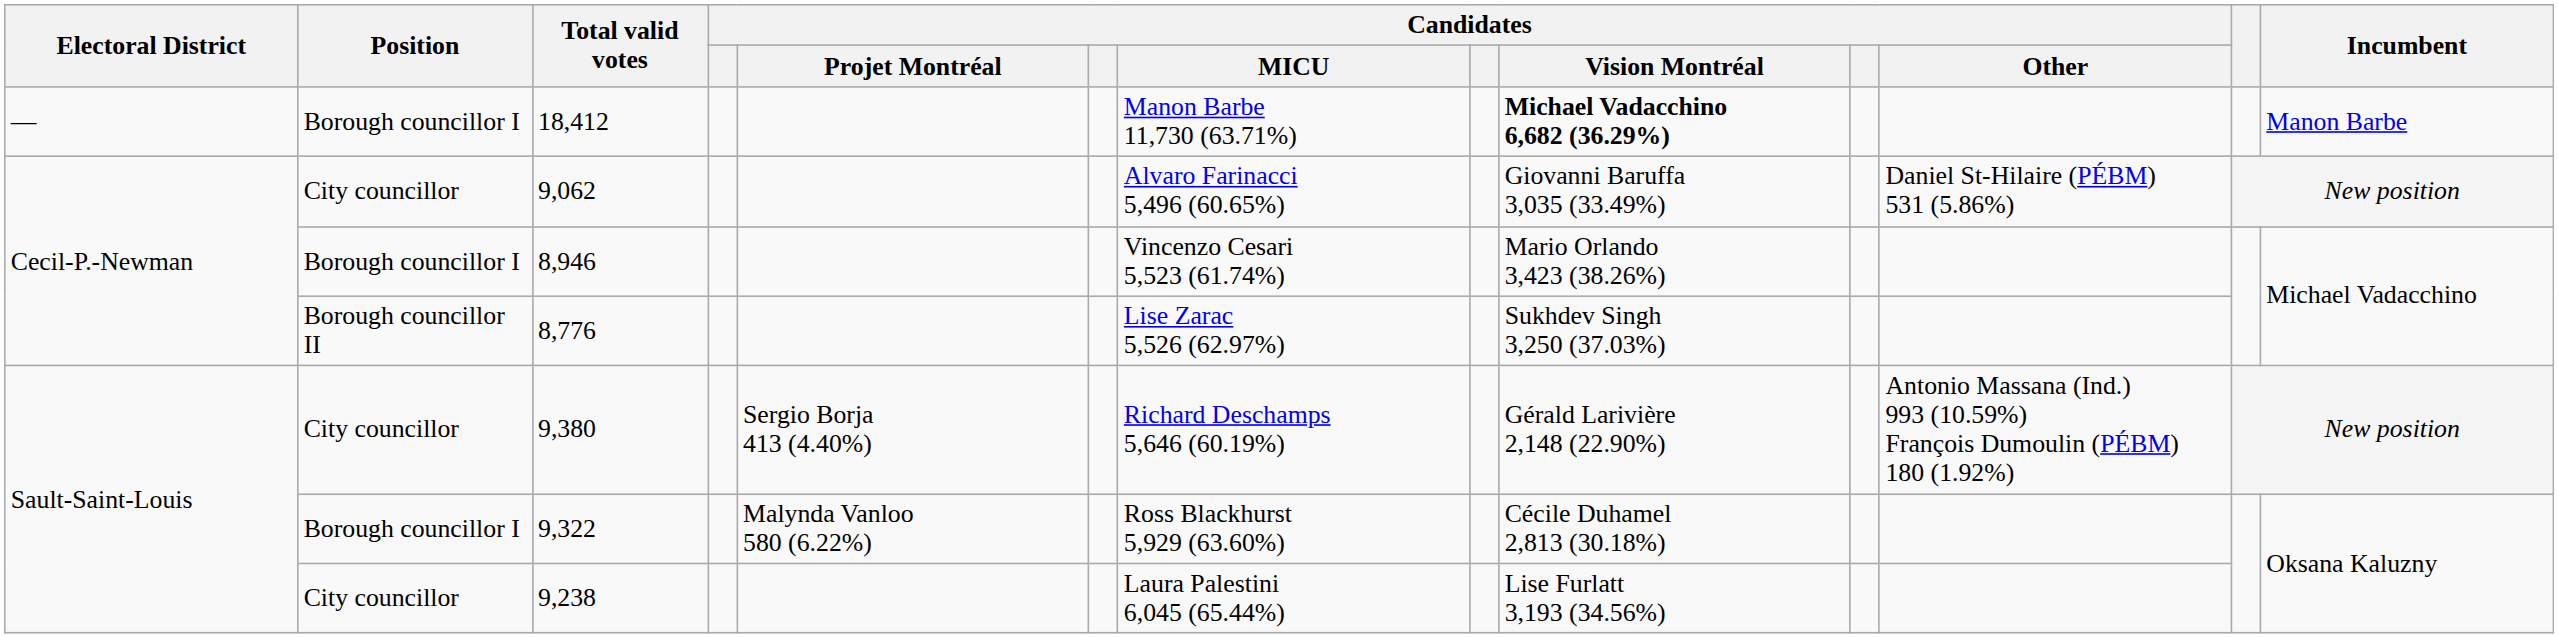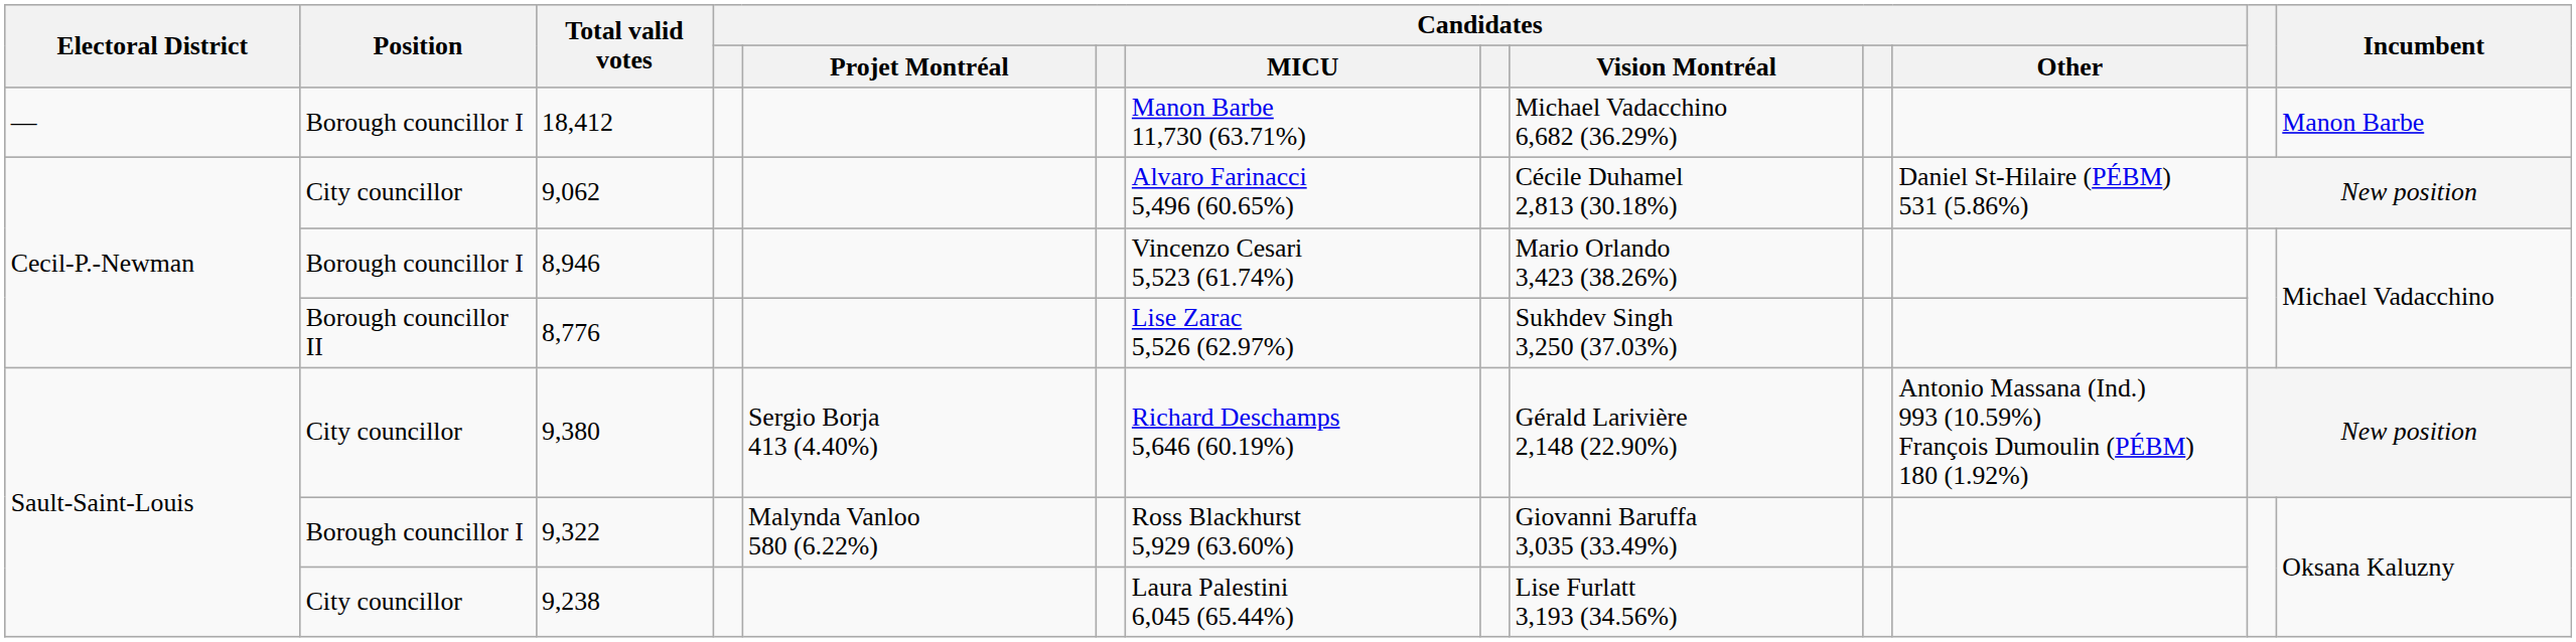18,412 | Candidates / Vision Montréal: bold -> normal
9,062 | Candidates / Vision Montréal: Giovanni Baruffa 3,035 (33.49%) -> Cécile Duhamel 2,813 (30.18%)
9,322 | Candidates / Vision Montréal: Cécile Duhamel 2,813 (30.18%) -> Giovanni Baruffa 3,035 (33.49%)
